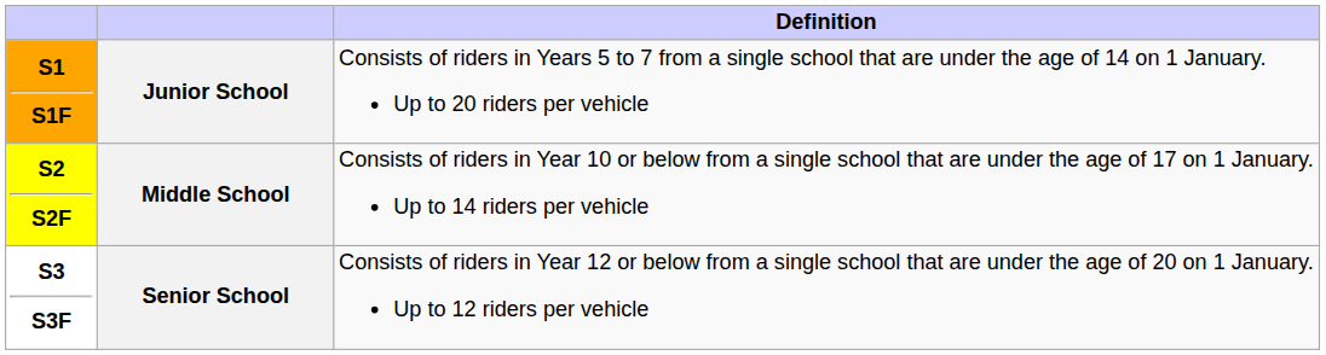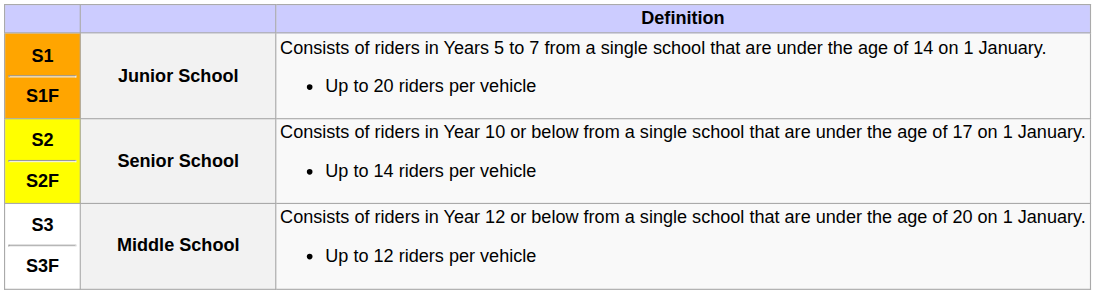S2 S2F | column 2: Middle School -> Senior School
S3 S3F | column 2: Senior School -> Middle School
